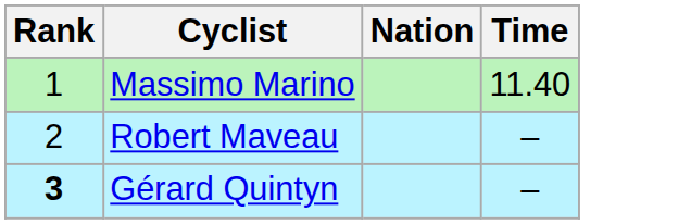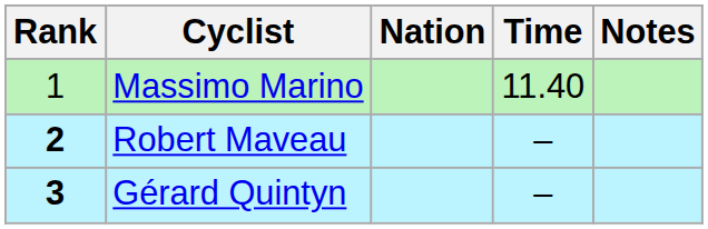+ column: Notes
Robert Maveau | Rank: normal -> bold
